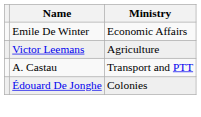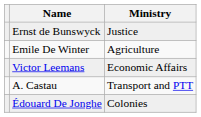+ row: Ernst de Bunswyck | Justice
Emile De Winter | Ministry: Economic Affairs -> Agriculture
Victor Leemans | Ministry: Agriculture -> Economic Affairs
